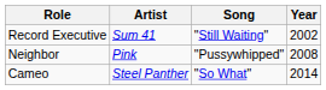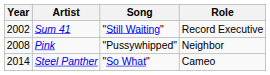columns swapped: Year <-> Role
